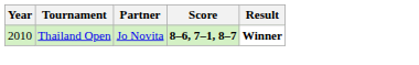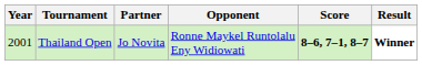+ column: Opponent | Ronne Maykel Runtolalu Eny Widiowati
Thailand Open | Year: 2010 -> 2001
